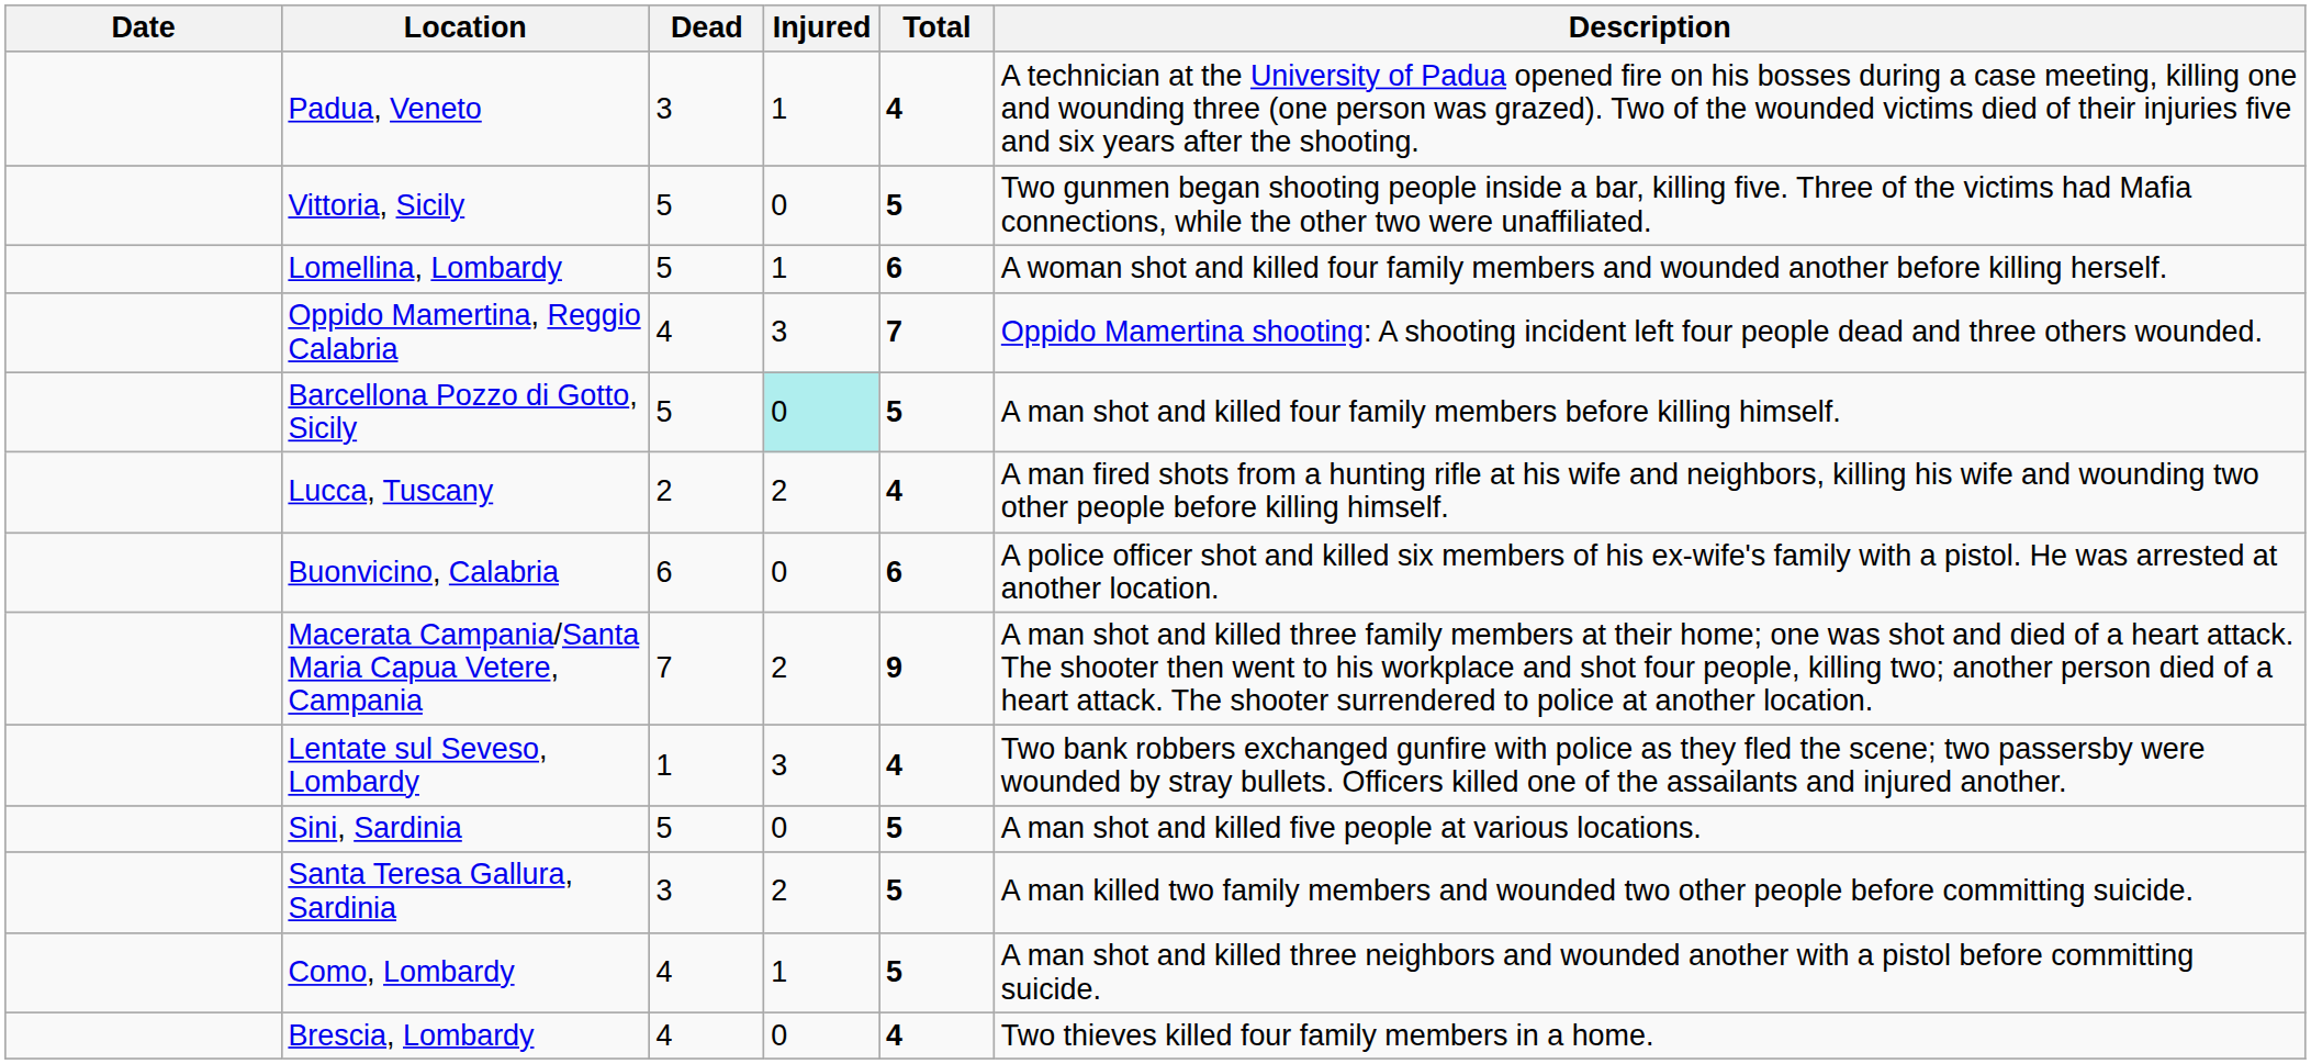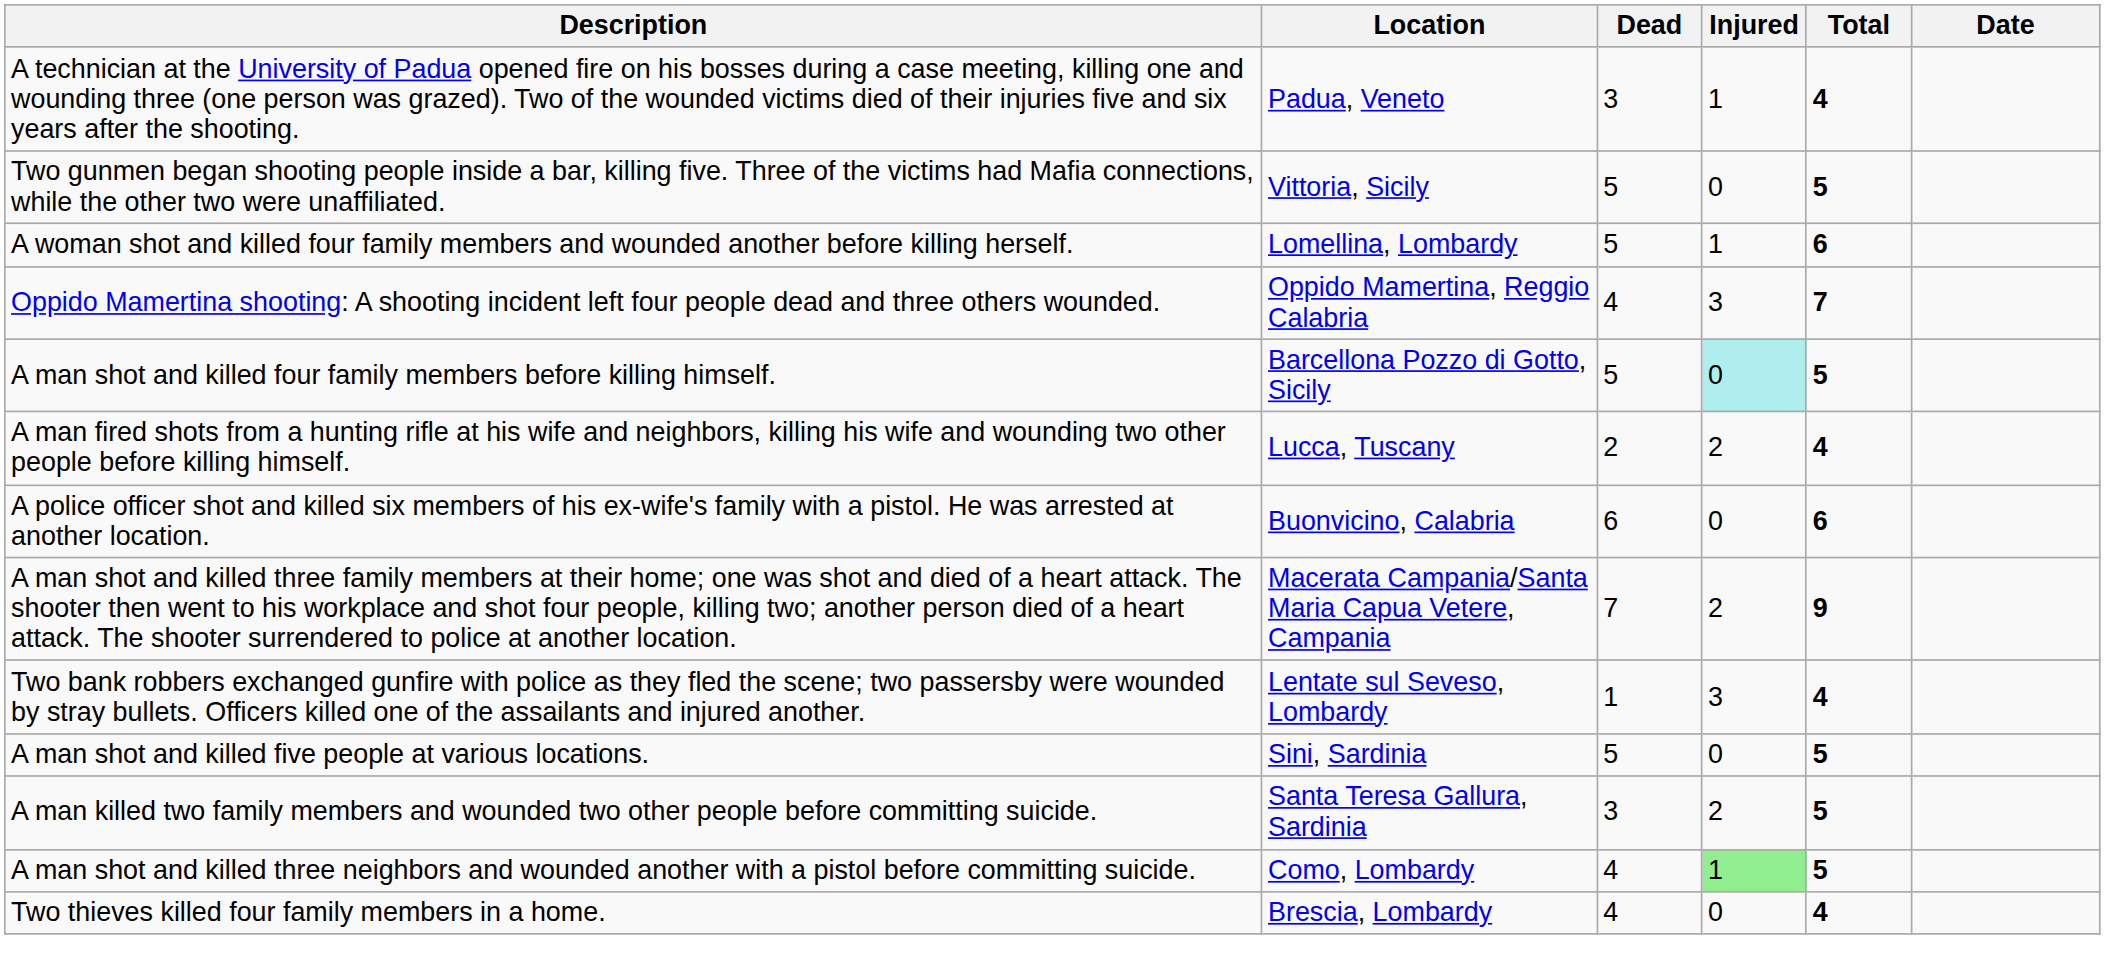columns swapped: Date <-> Description
Como, Lombardy | Injured: no background -> lightgreen background
